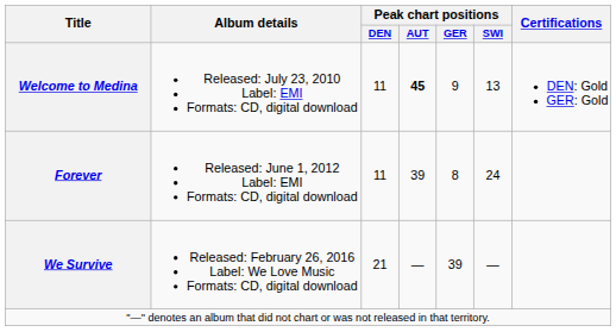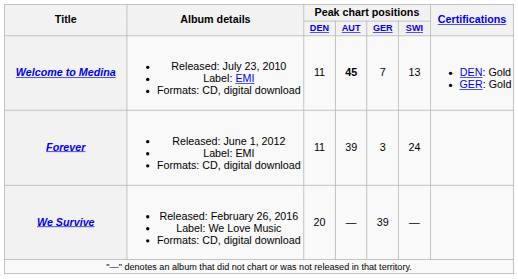Welcome to Medina | Peak chart positions / GER: 9 -> 7
Forever | Peak chart positions / GER: 8 -> 3
We Survive | Peak chart positions / DEN: 21 -> 20
